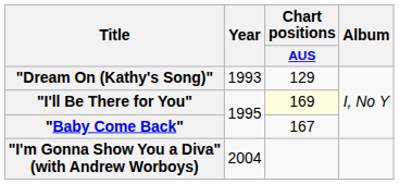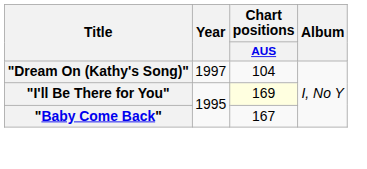"Dream On (Kathy's Song)" | Year: 1993 -> 1997
"Dream On (Kathy's Song)" | Chart positions / AUS: 129 -> 104
- row: "I'm Gonna Show You a Diva" (with Andrew Worboys) | 2004
